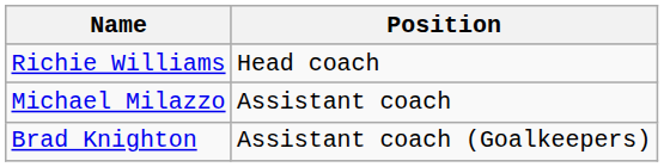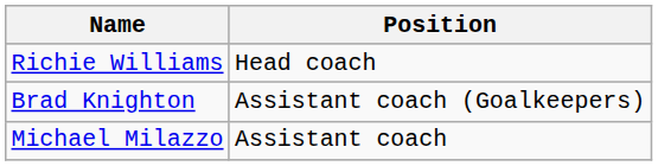rows swapped: Michael Milazzo <-> Brad Knighton
